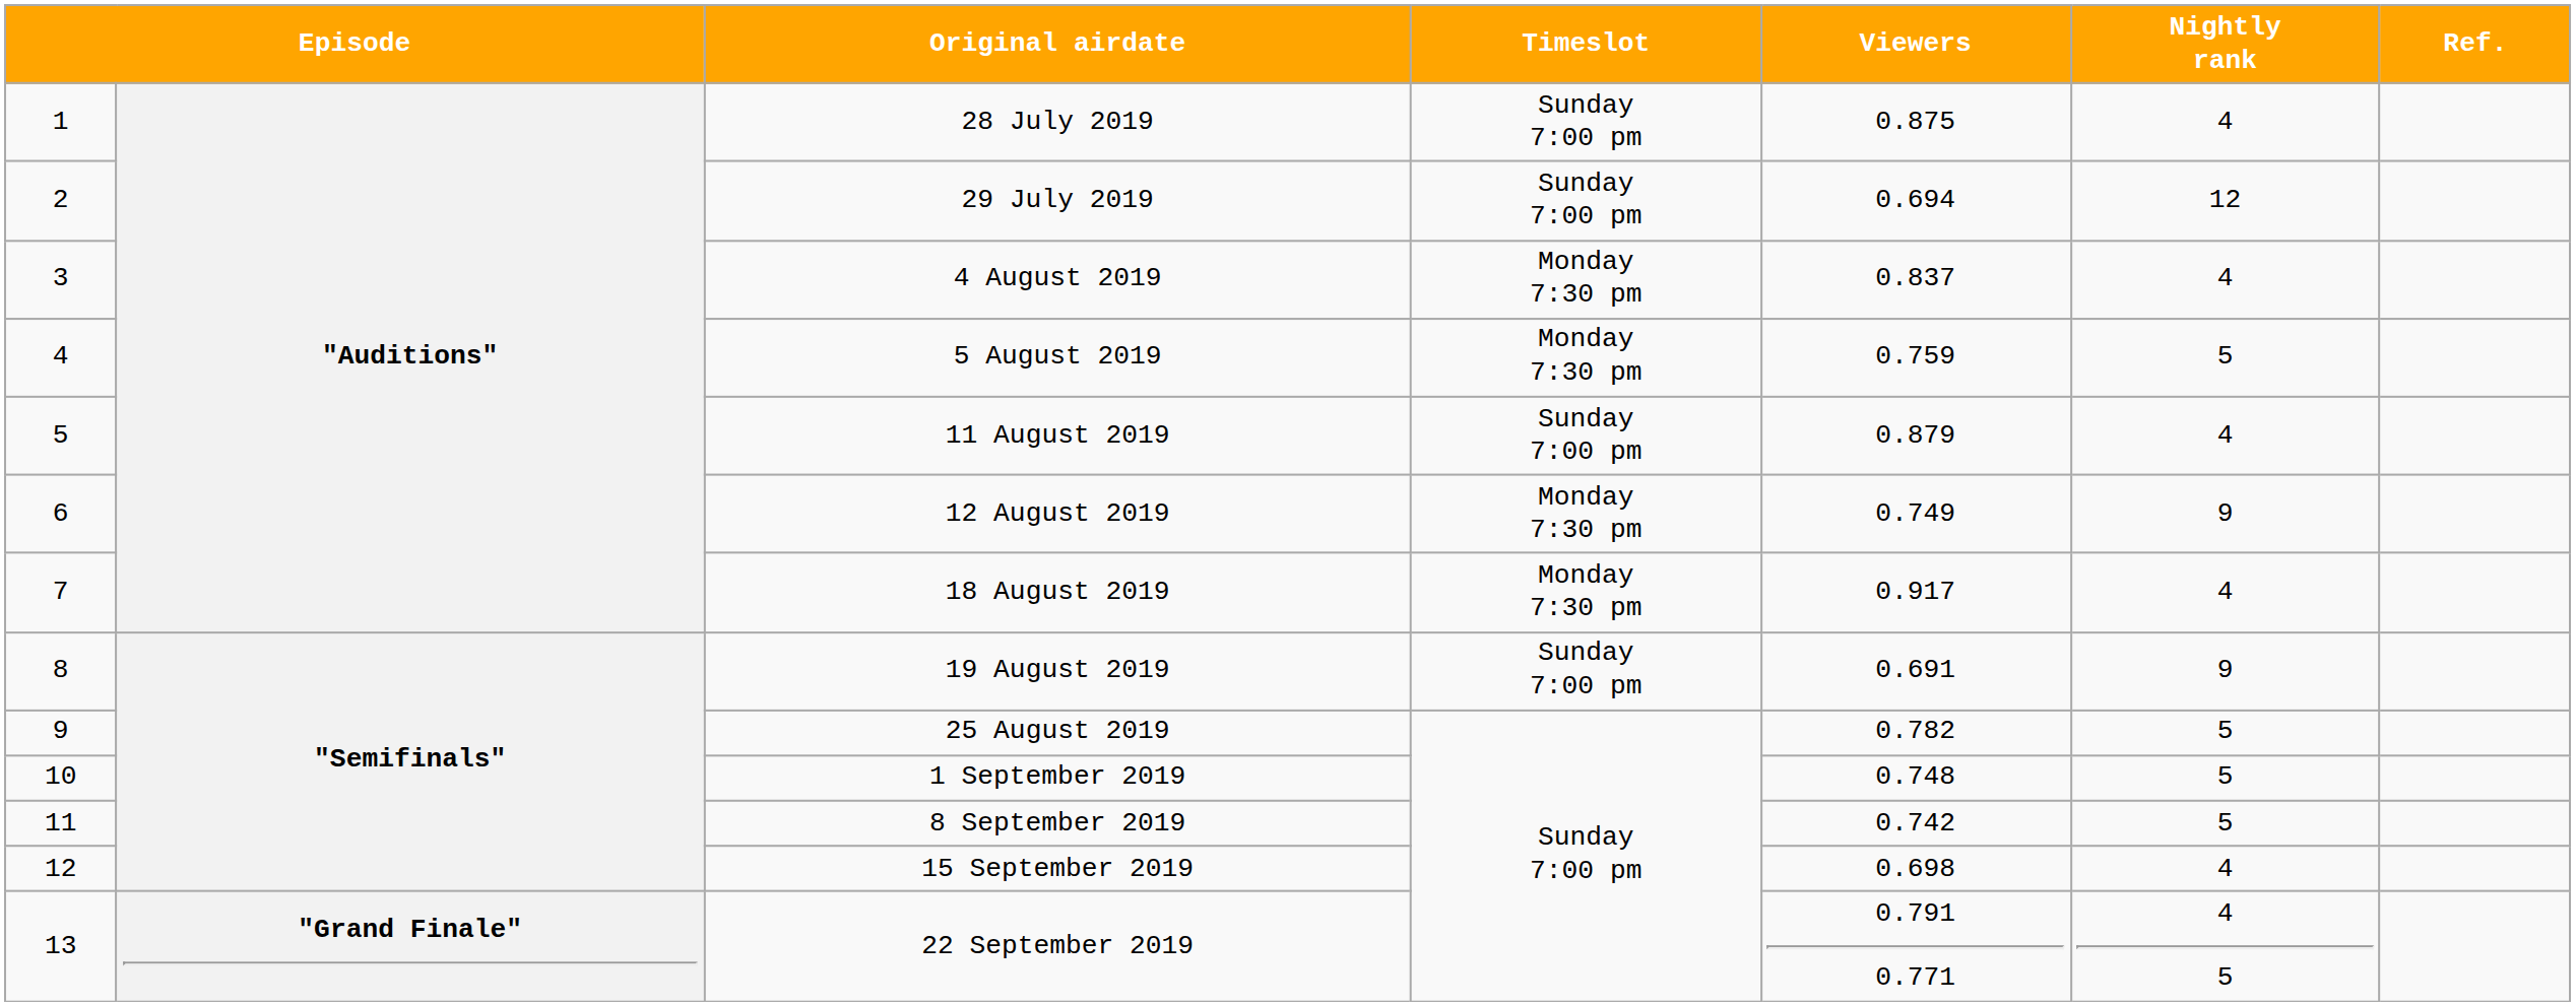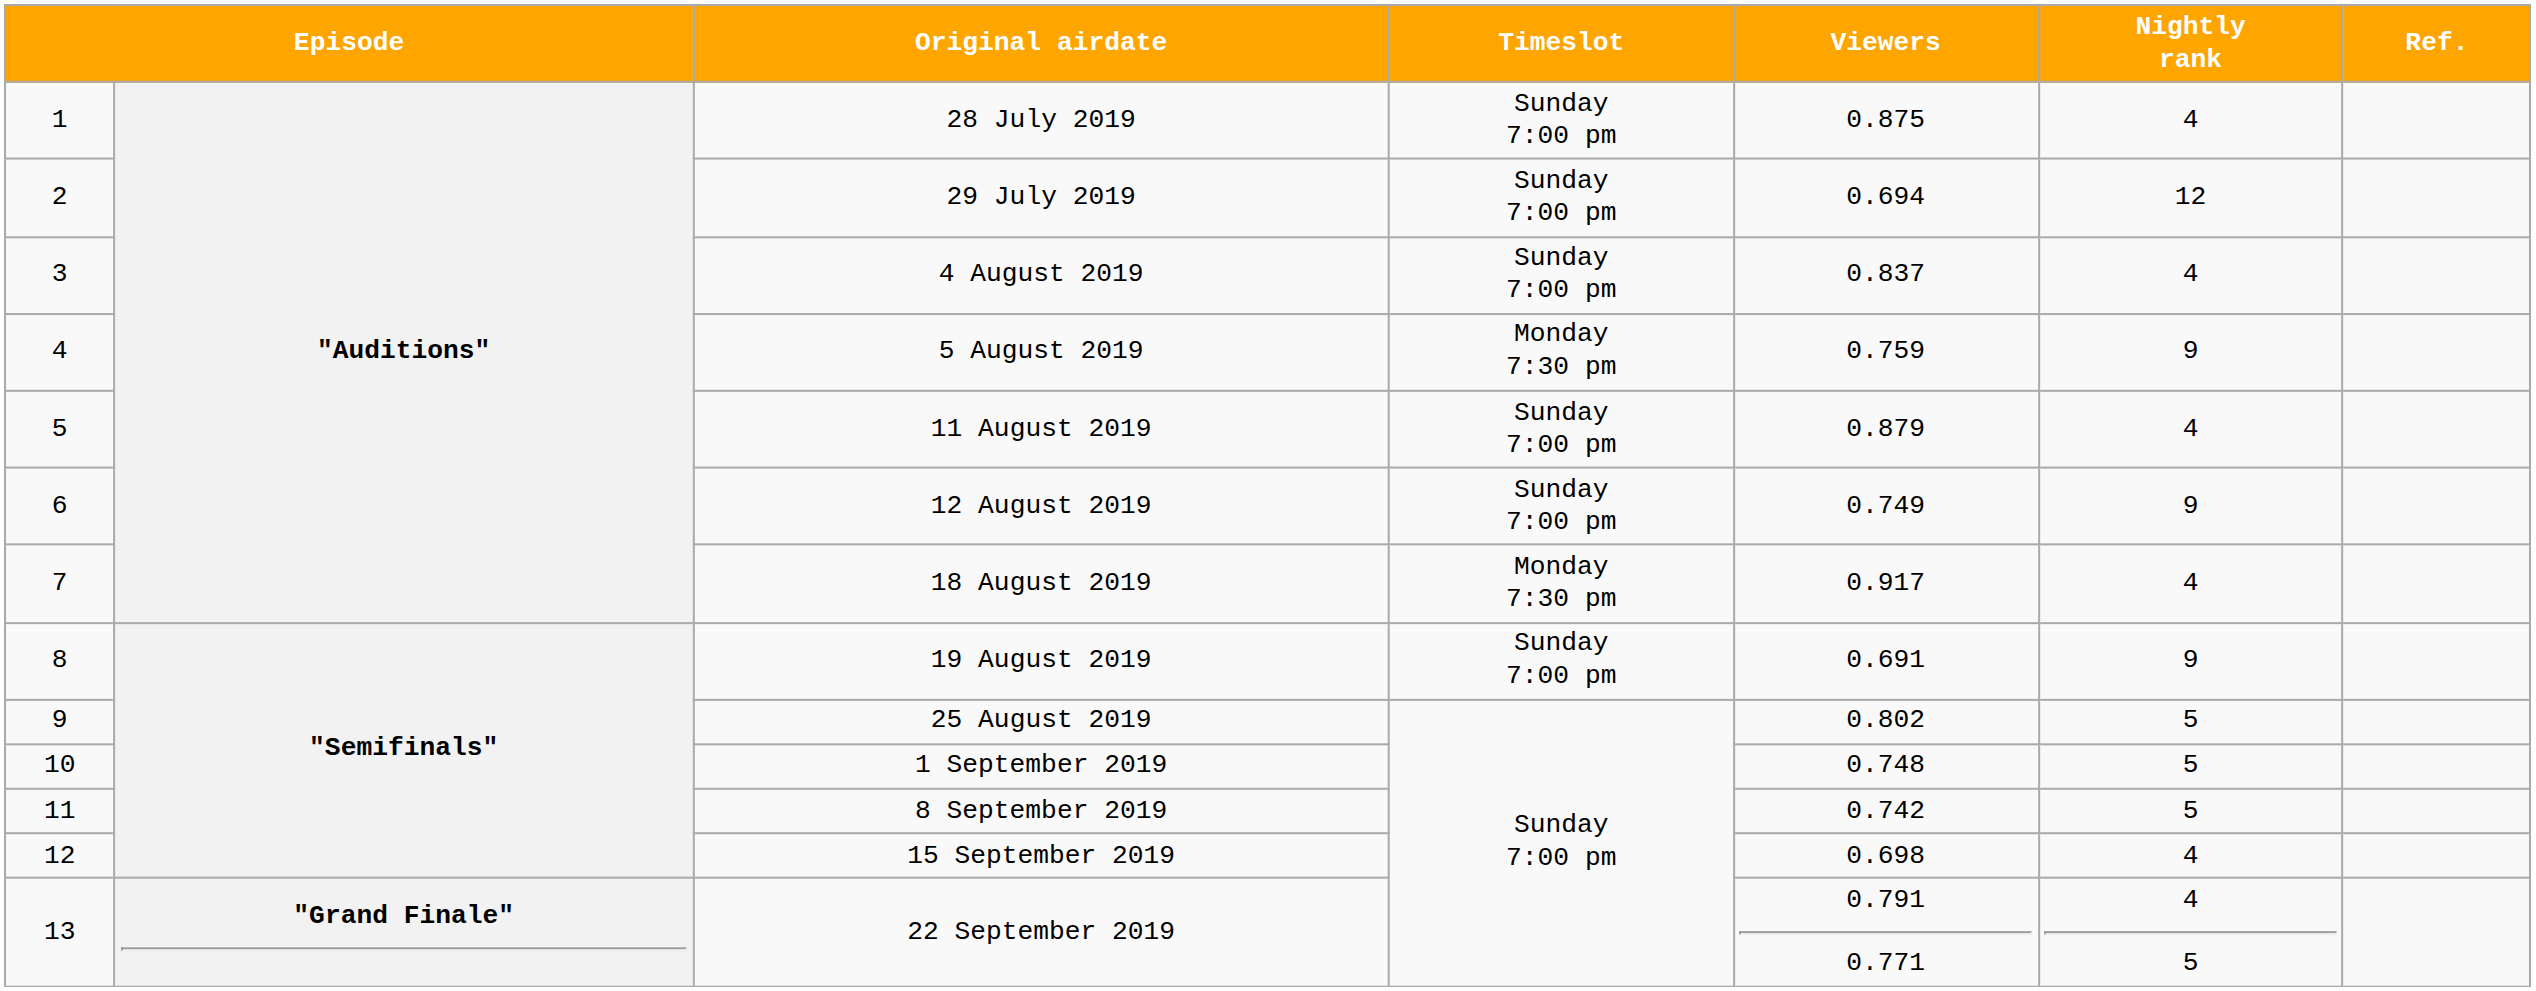4 August 2019 | Timeslot: Monday 7:30 pm -> Sunday 7:00 pm
5 August 2019 | Nightly rank: 5 -> 9
12 August 2019 | Timeslot: Monday 7:30 pm -> Sunday 7:00 pm
25 August 2019 | Viewers: 0.782 -> 0.802
